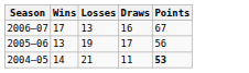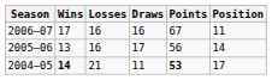+ column: Position | 11 | 14 | 17
2006–07 | Losses: 13 -> 16
2005–06 | Losses: 19 -> 16
2004–05 | Wins: normal -> bold
